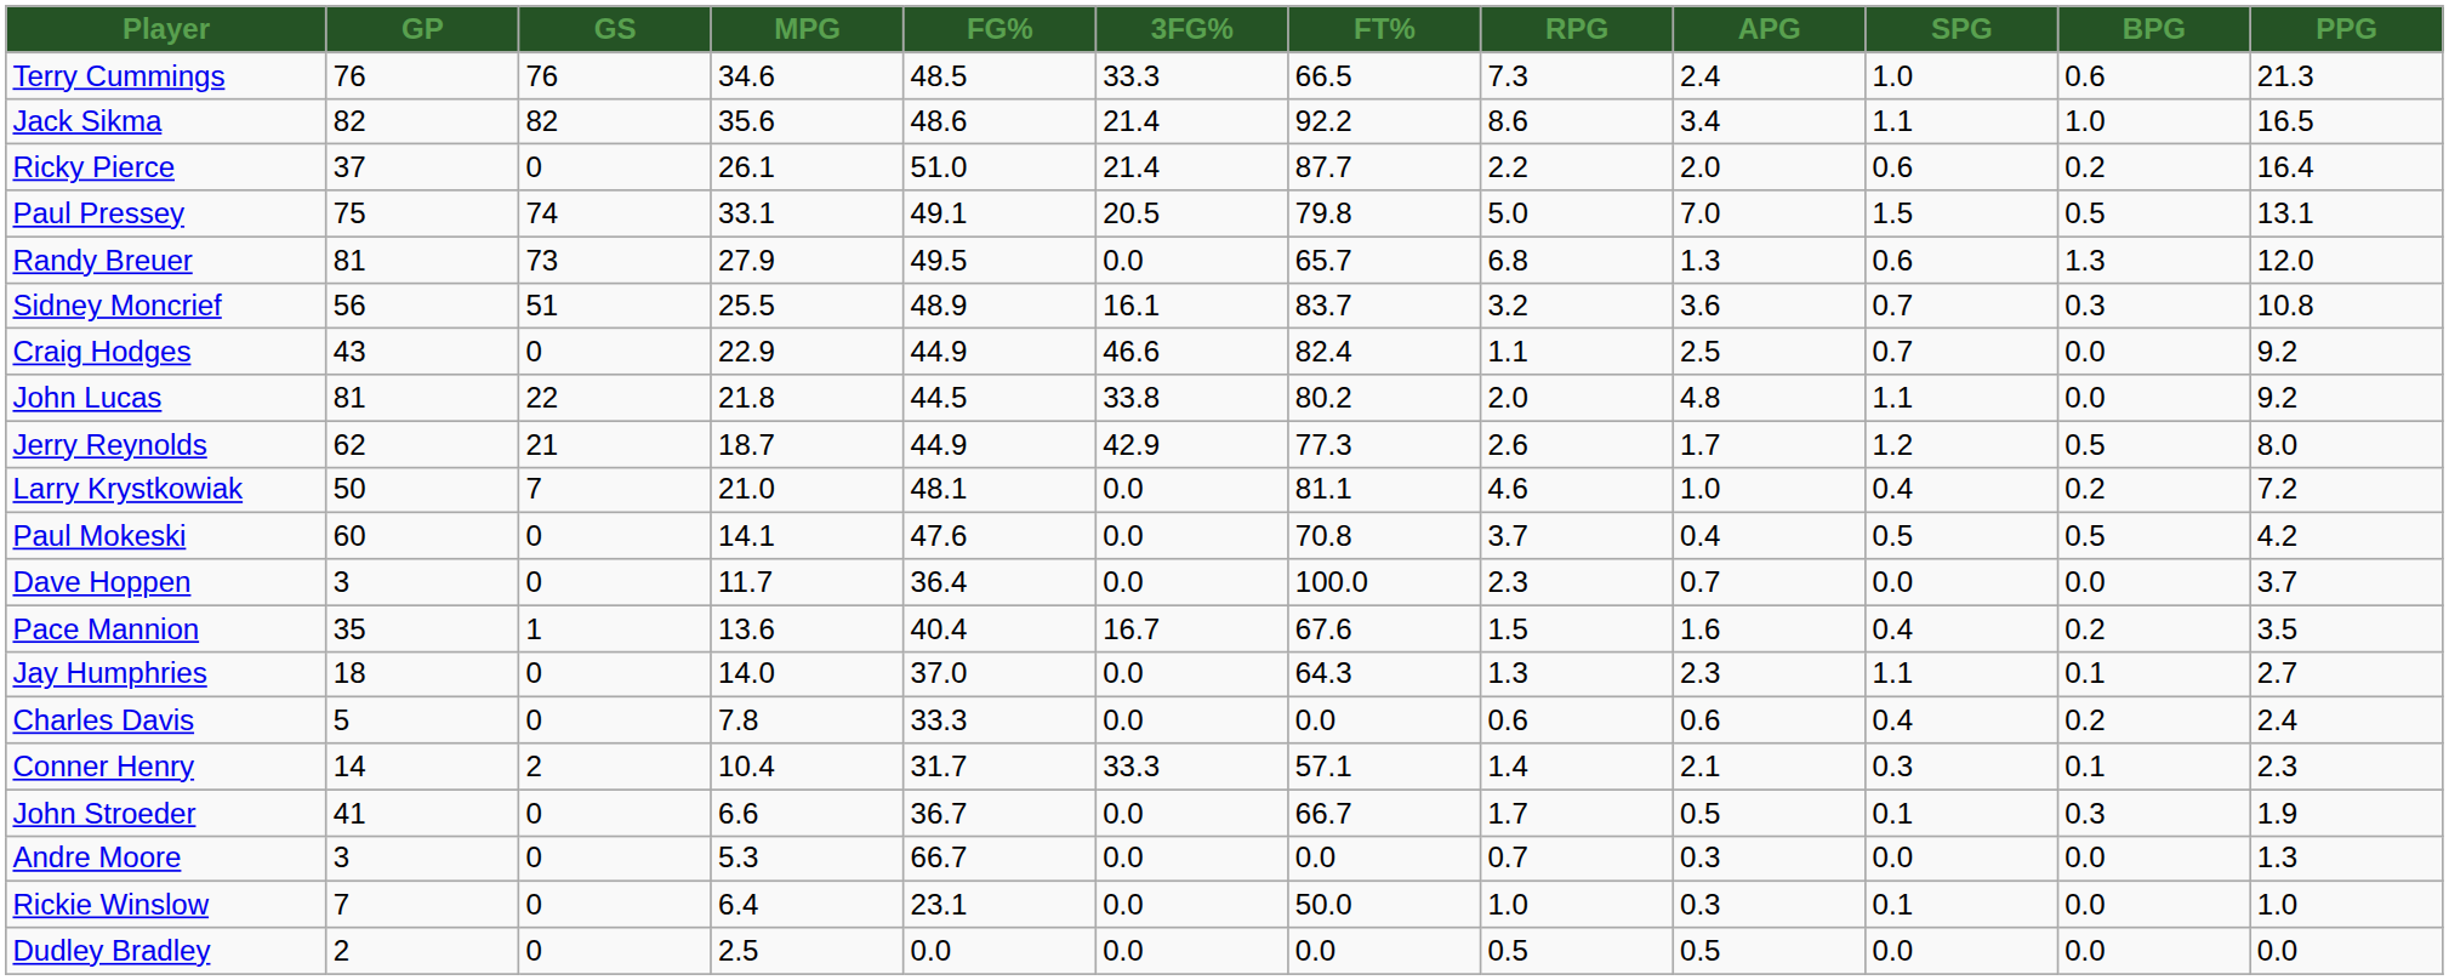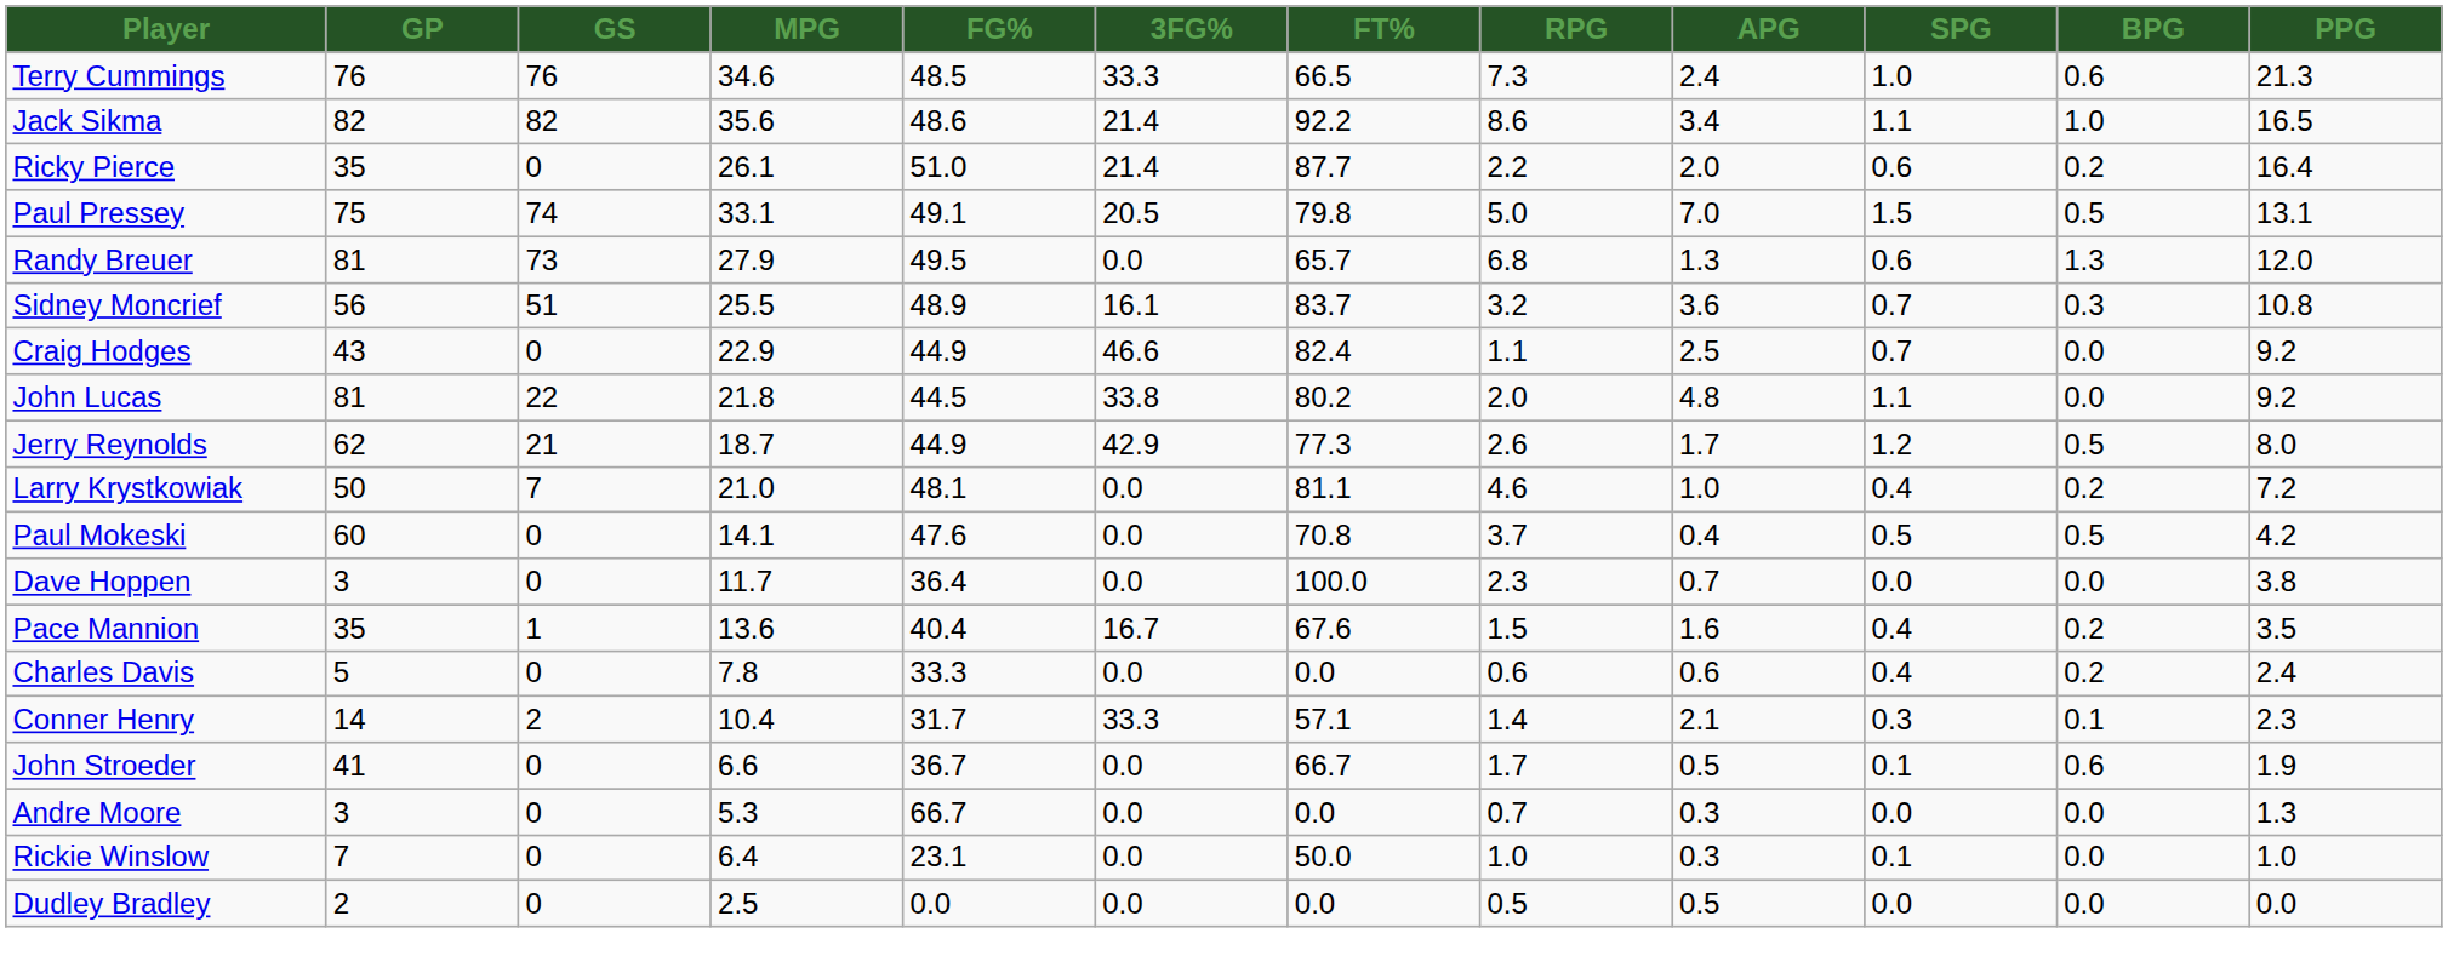Ricky Pierce | GP: 37 -> 35
Dave Hoppen | PPG: 3.7 -> 3.8
- row: Jay Humphries | 18 | 0 | 14.0 | 37.0 | 0.0 | 64.3 | 1.3 | 2.3 | 1.1 | 0.1 | 2.7
John Stroeder | BPG: 0.3 -> 0.6
